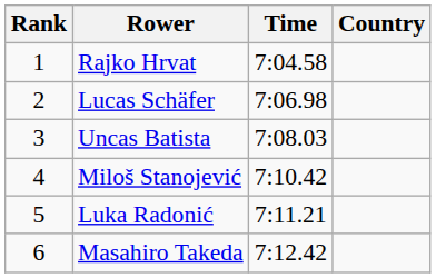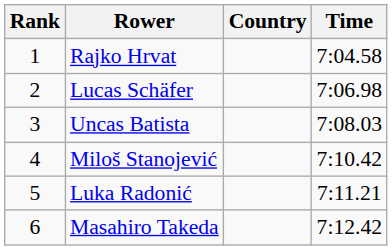columns swapped: Country <-> Time
